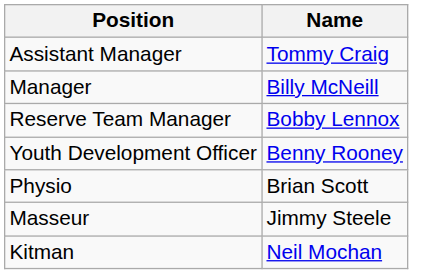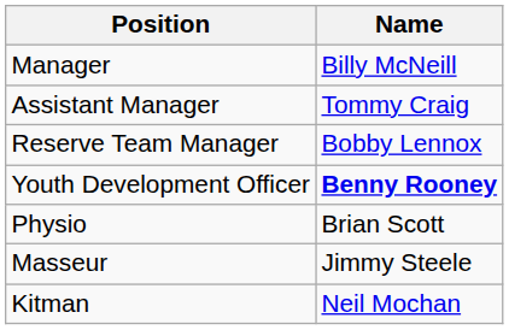rows swapped: Manager <-> Assistant Manager
Youth Development Officer | Name: normal -> bold
